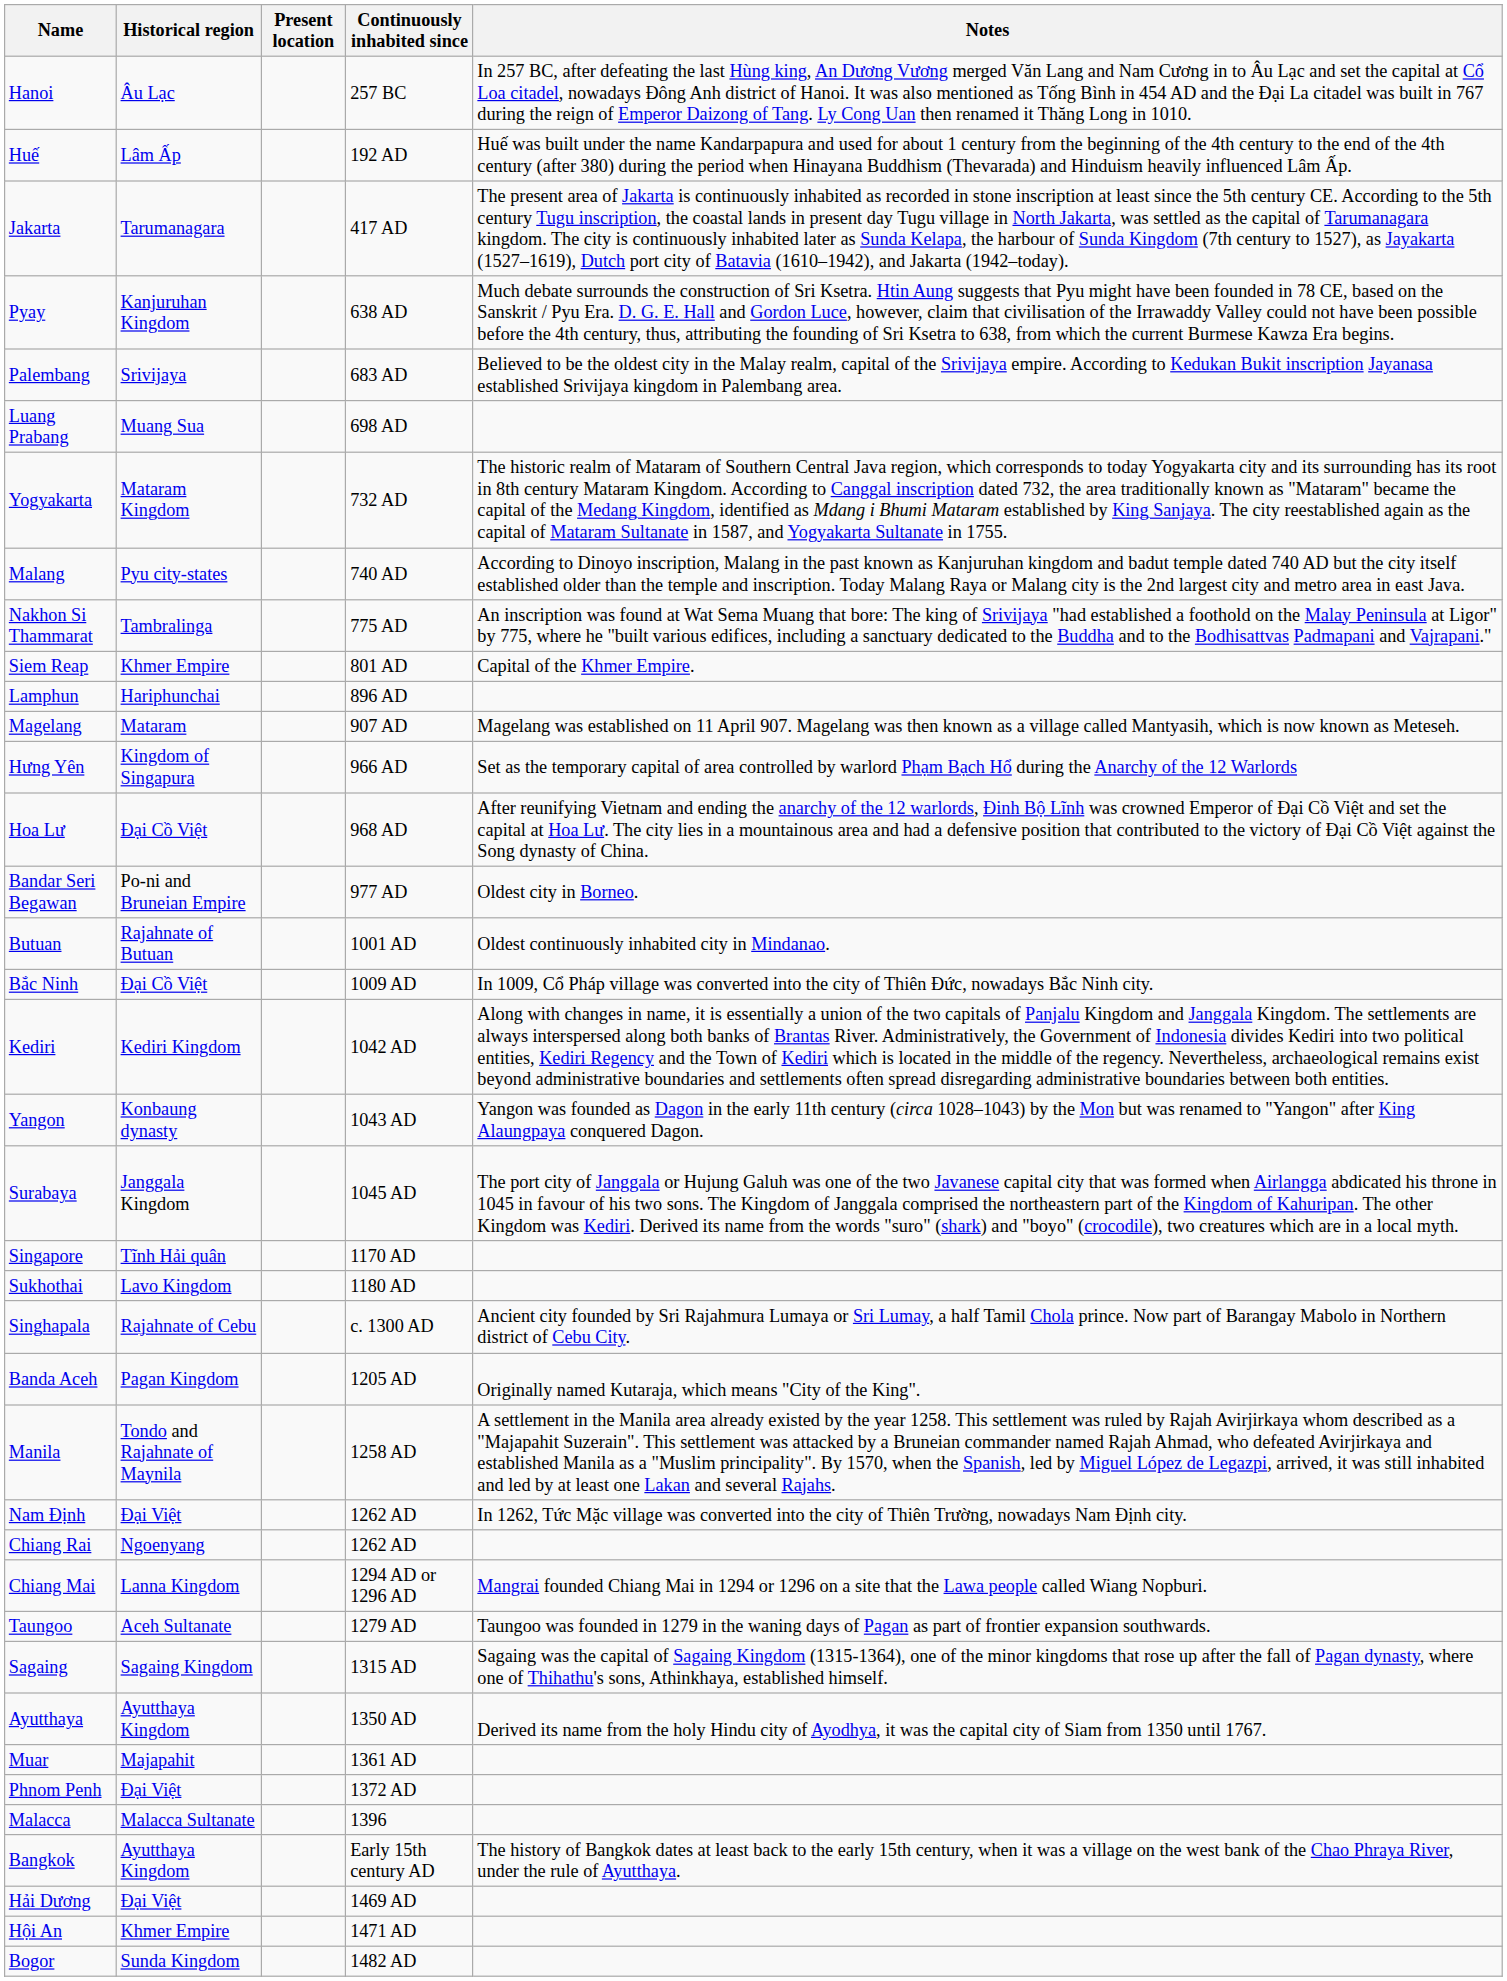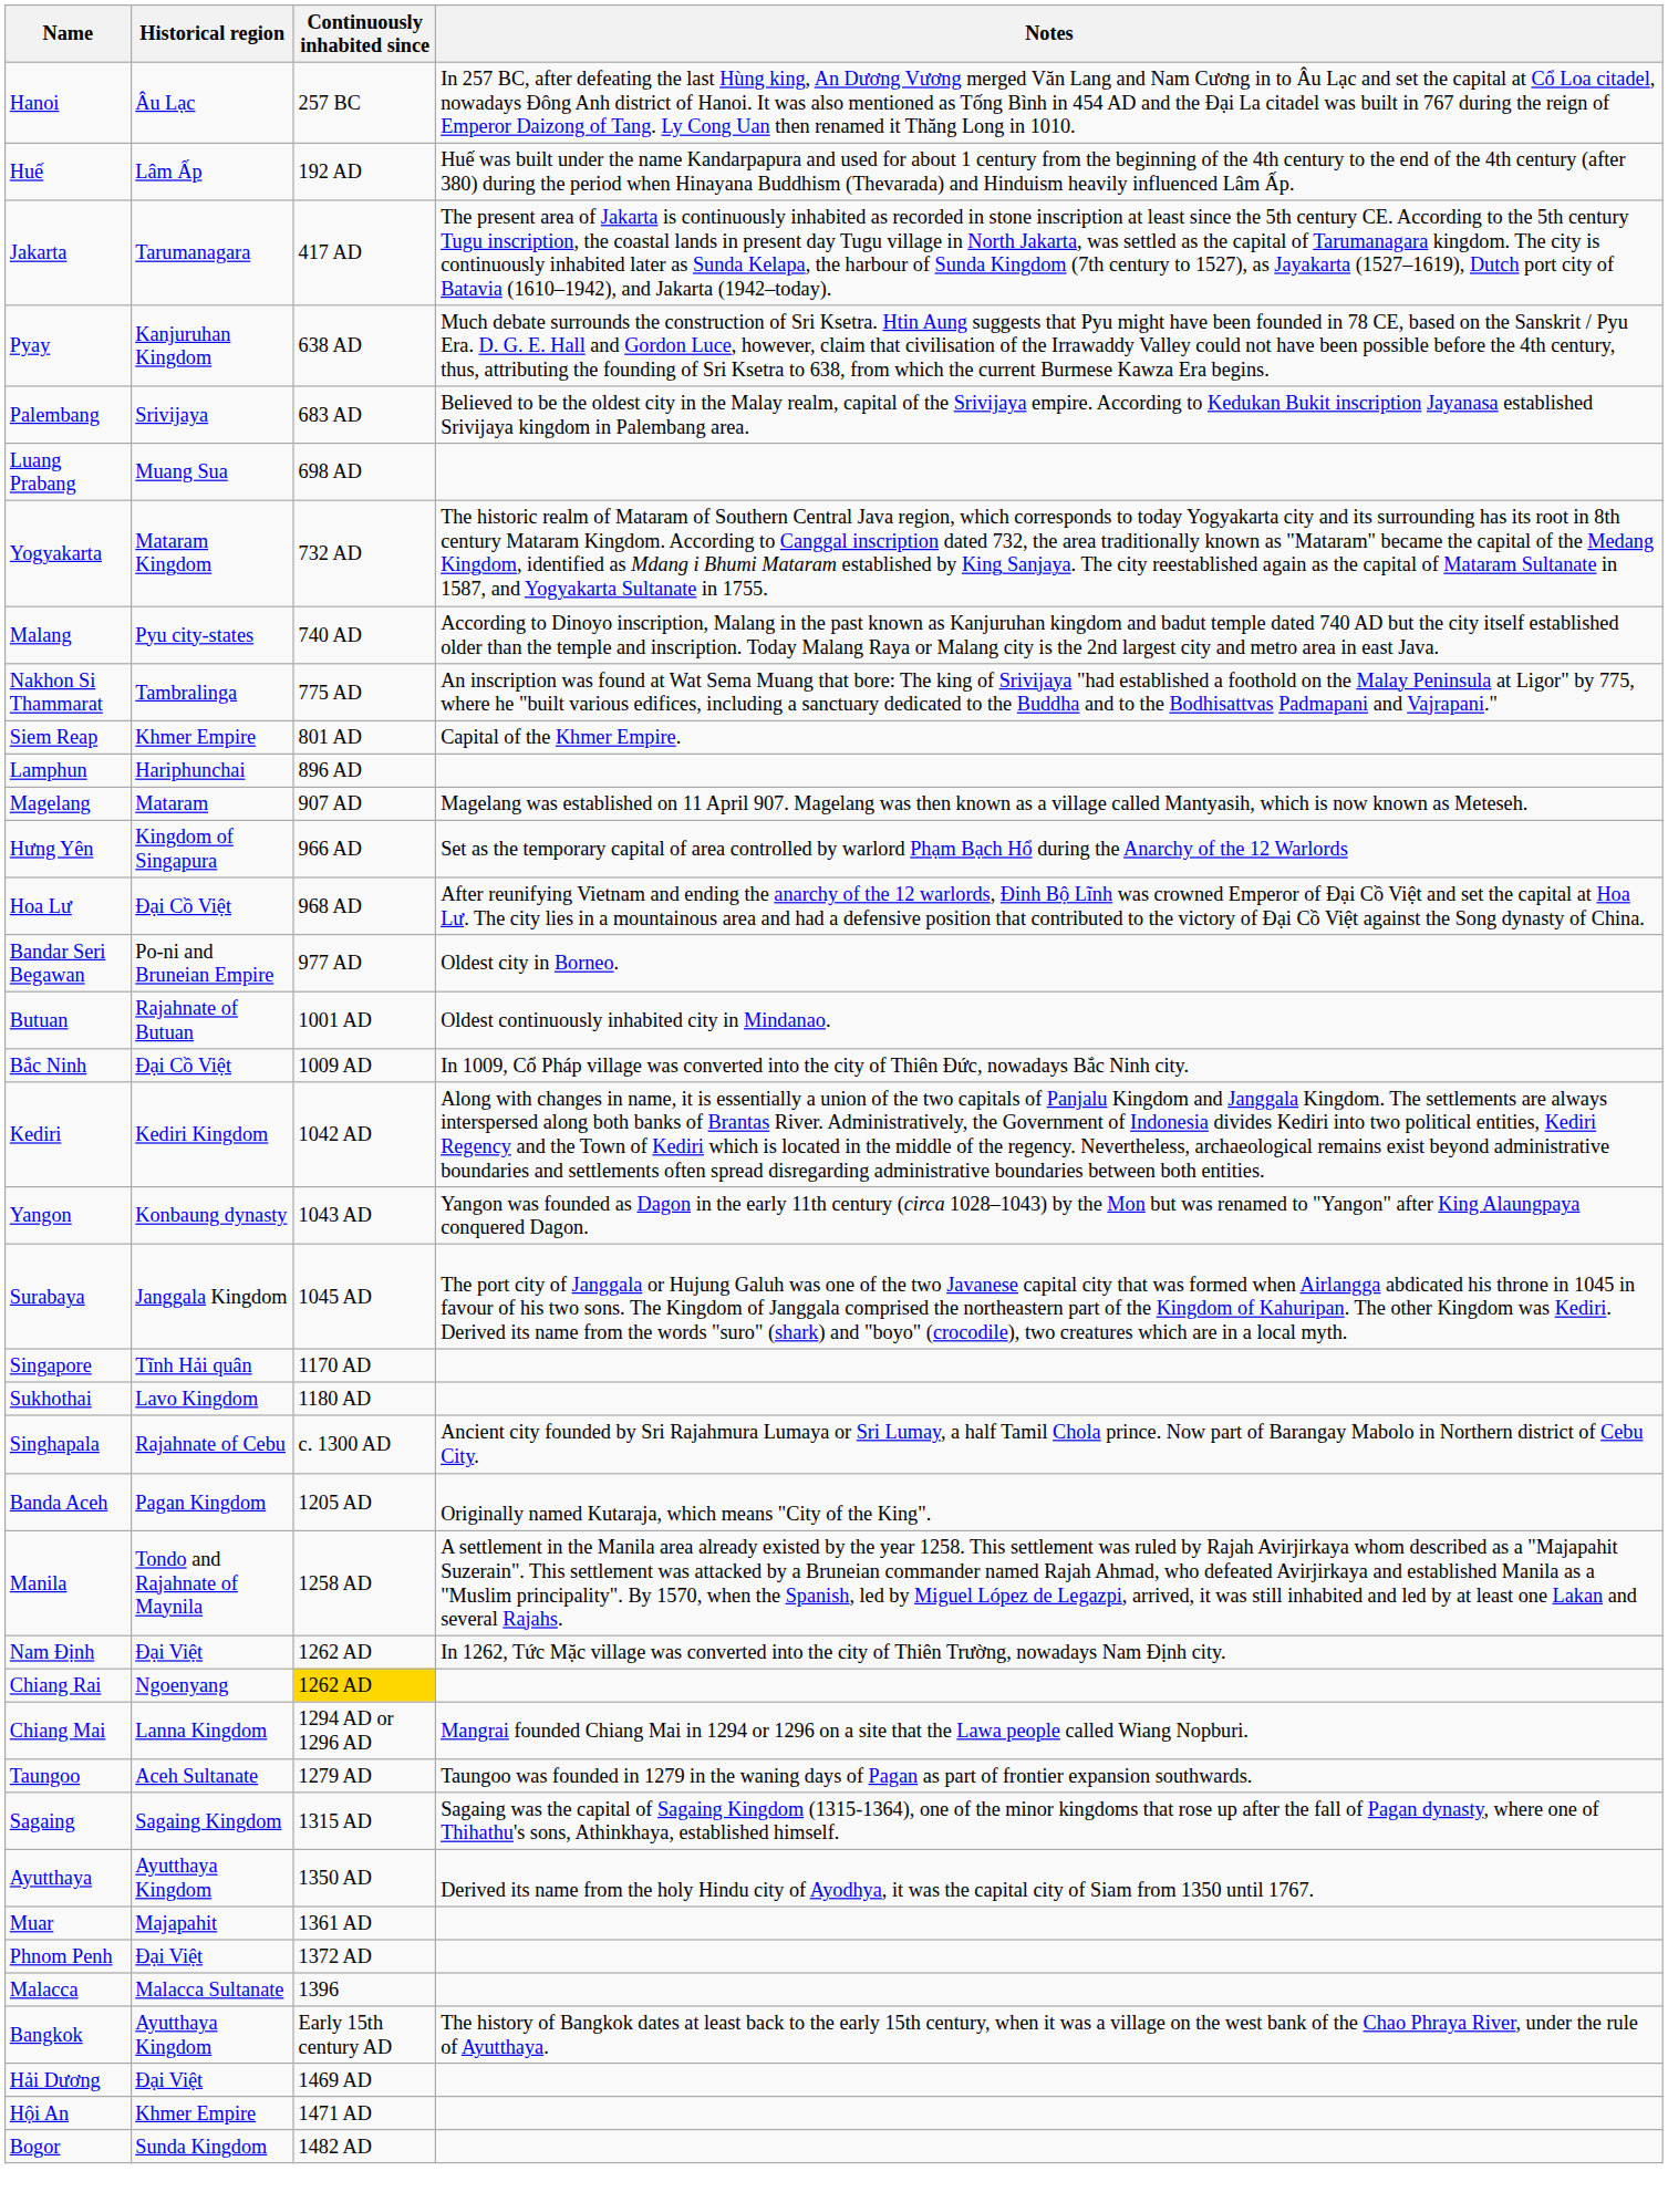- column: Present location
Chiang Rai | Continuously inhabited since: no background -> gold background
